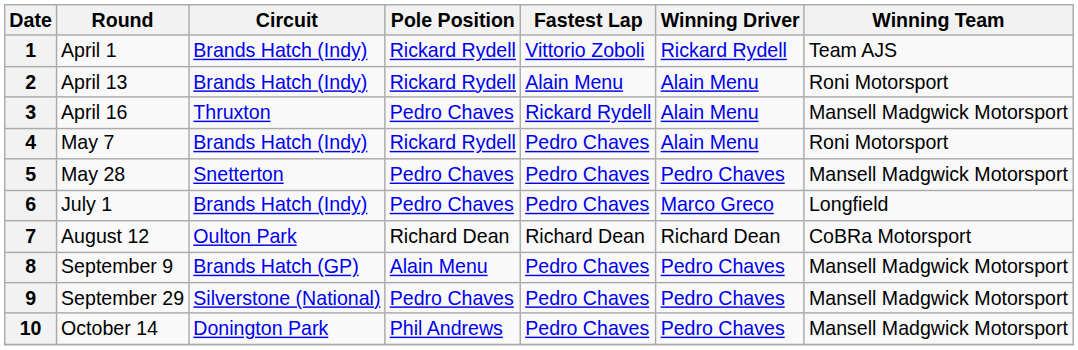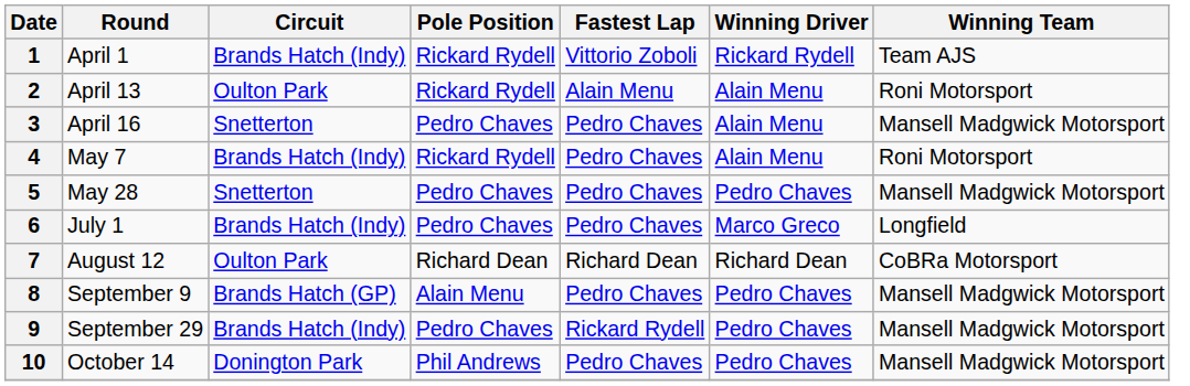2 | Circuit: Brands Hatch (Indy) -> Oulton Park
3 | Circuit: Thruxton -> Snetterton
3 | Fastest Lap: Rickard Rydell -> Pedro Chaves
9 | Circuit: Silverstone (National) -> Brands Hatch (Indy)
9 | Fastest Lap: Pedro Chaves -> Rickard Rydell
